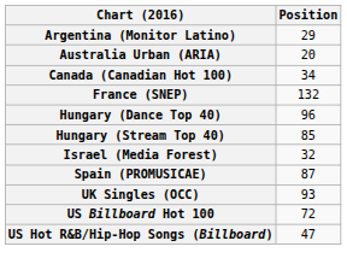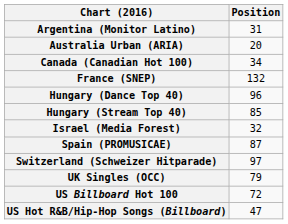Argentina (Monitor Latino) | Position: 29 -> 31
+ row: Switzerland (Schweizer Hitparade) | 97
UK Singles (OCC) | Position: 93 -> 79
